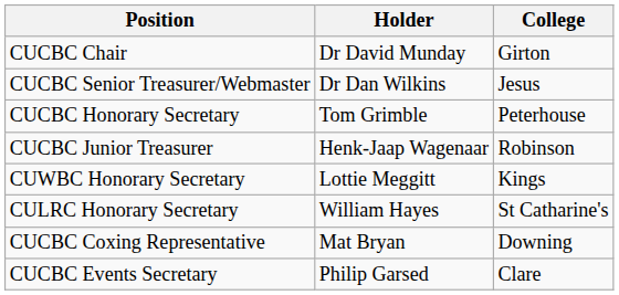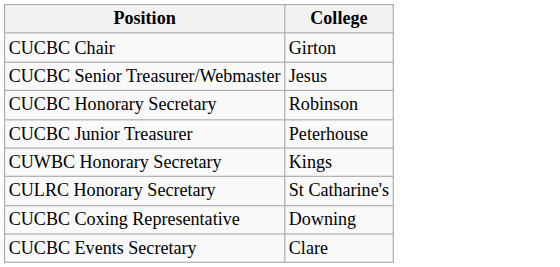- column: Holder | Dr David Munday | Dr Dan Wilkins | Tom Grimble | Henk-Jaap Wagenaar | Lottie Meggitt | William Hayes | Mat Bryan | Philip Garsed
CUCBC Honorary Secretary | College: Peterhouse -> Robinson
CUCBC Junior Treasurer | College: Robinson -> Peterhouse
